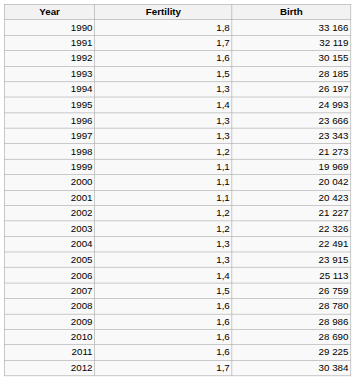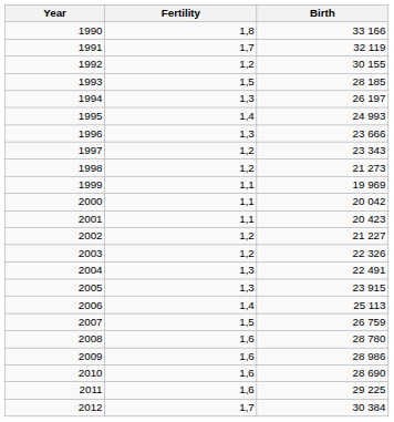1992 | Fertility: 1,6 -> 1,2
1997 | Fertility: 1,3 -> 1,2
